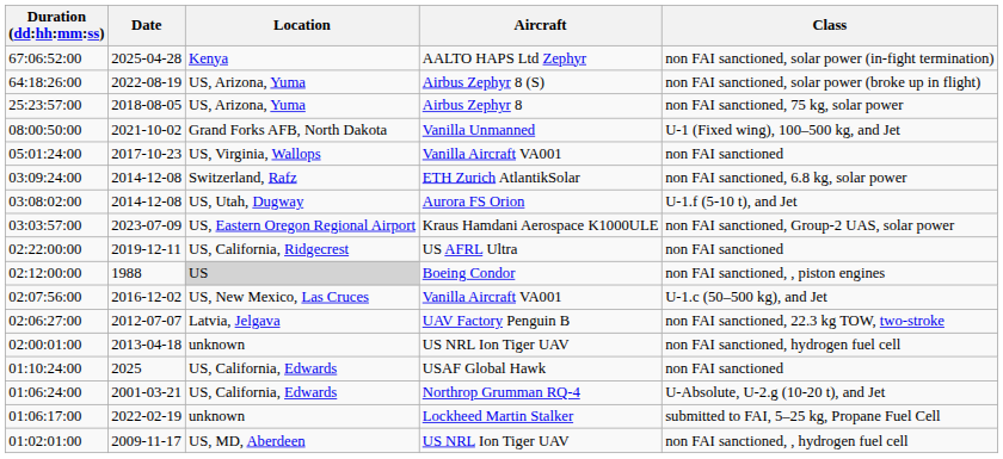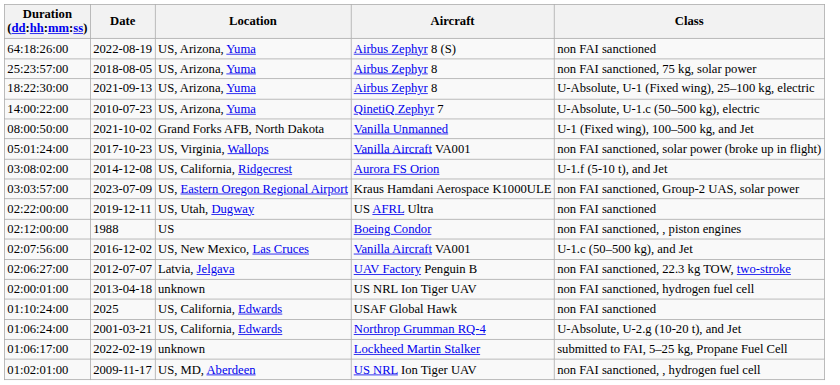- row: 67:06:52:00 | 2025-04-28 | Kenya | AALTO HAPS Ltd Zephyr | non FAI sanctioned, solar power (in-fight termination)
64:18:26:00 | Class: non FAI sanctioned, solar power (broke up in flight) -> non FAI sanctioned
+ row: 18:22:30:00 | 2021-09-13 | US, Arizona, Yuma | Airbus Zephyr 8 | U-Absolute, U-1 (Fixed wing), 25–100 kg, electric
+ row: 14:00:22:00 | 2010-07-23 | US, Arizona, Yuma | QinetiQ Zephyr 7 | U-Absolute, U-1.c (50–500 kg), electric
05:01:24:00 | Class: non FAI sanctioned -> non FAI sanctioned, solar power (broke up in flight)
- row: 03:09:24:00 | 2014-12-08 | Switzerland, Rafz | ETH Zurich AtlantikSolar | non FAI sanctioned, 6.8 kg, solar power
03:08:02:00 | Location: US, Utah, Dugway -> US, California, Ridgecrest
02:22:00:00 | Location: US, California, Ridgecrest -> US, Utah, Dugway
02:12:00:00 | Location: lightgrey background -> no background
